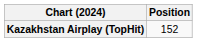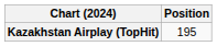Kazakhstan Airplay (TopHit) | Position: 152 -> 195
